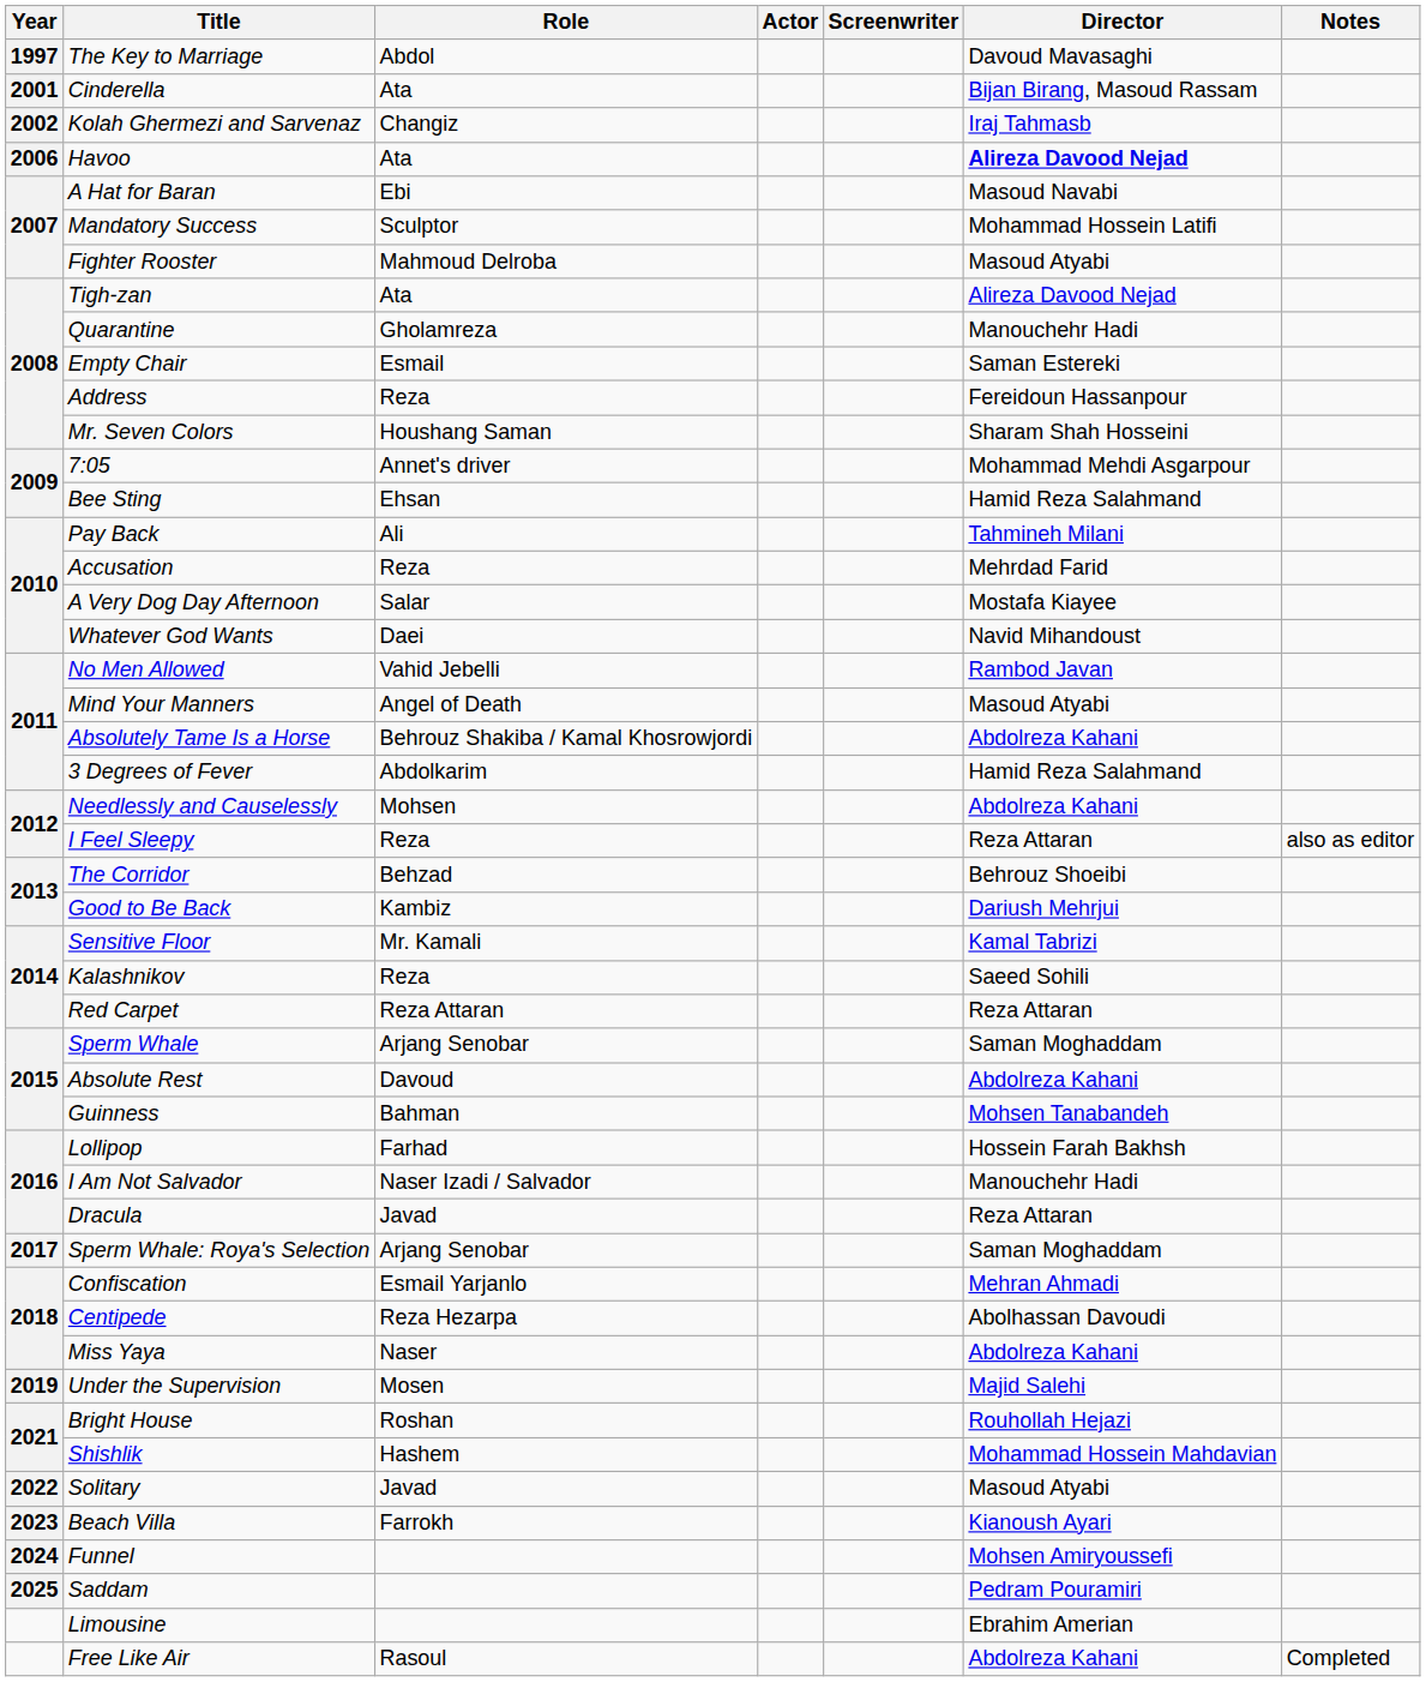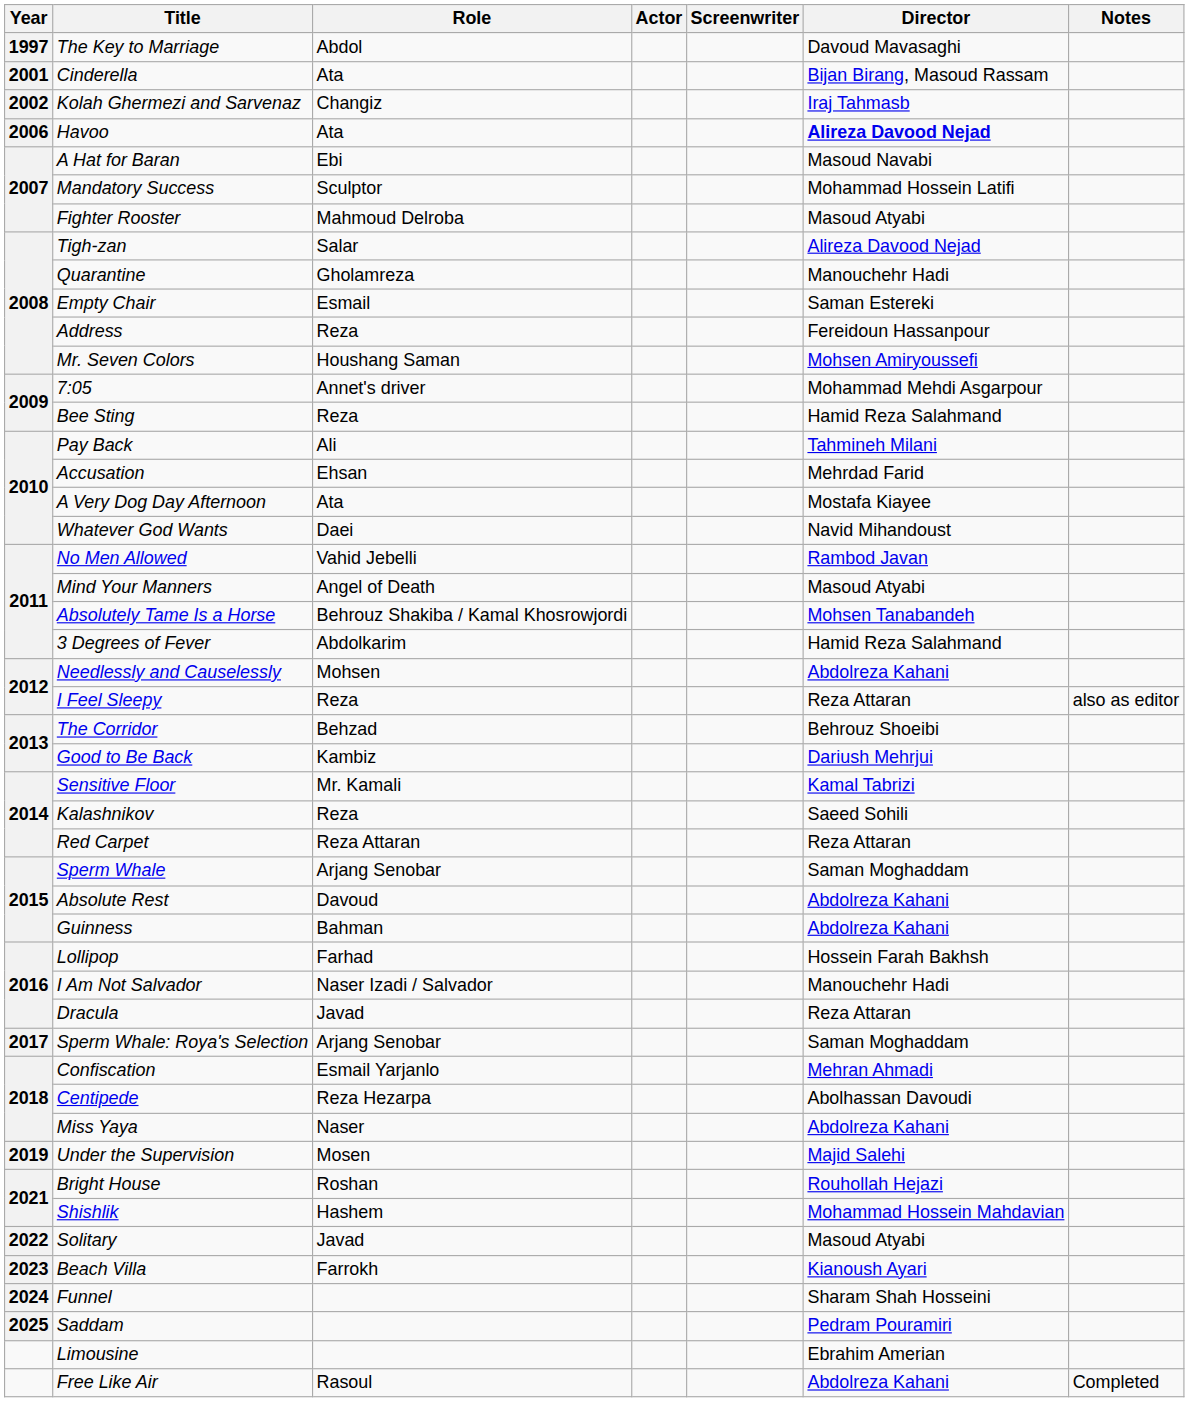Tigh-zan | Role: Ata -> Salar
Mr. Seven Colors | Director: Sharam Shah Hosseini -> Mohsen Amiryoussefi
Bee Sting | Role: Ehsan -> Reza
Accusation | Role: Reza -> Ehsan
A Very Dog Day Afternoon | Role: Salar -> Ata
Absolutely Tame Is a Horse | Director: Abdolreza Kahani -> Mohsen Tanabandeh
Guinness | Director: Mohsen Tanabandeh -> Abdolreza Kahani
Funnel | Director: Mohsen Amiryoussefi -> Sharam Shah Hosseini
